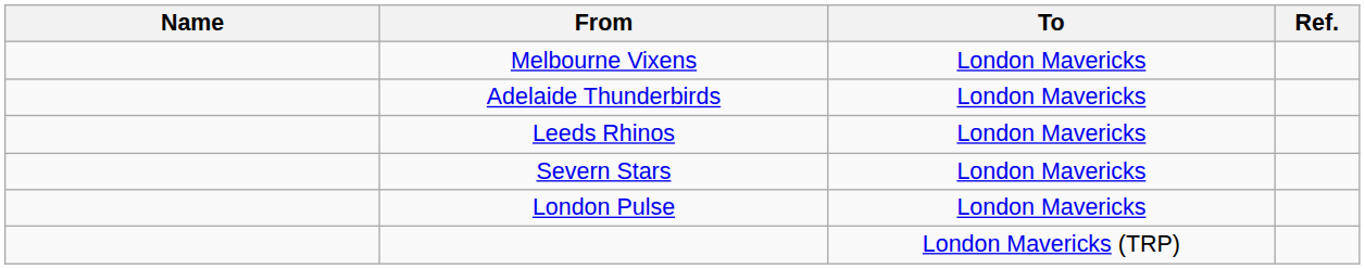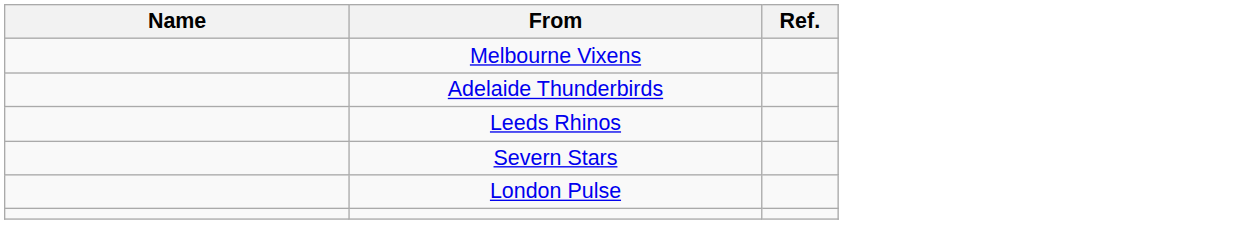- column: To | London Mavericks | London Mavericks | London Mavericks | London Mavericks | London Mavericks | London Mavericks (TRP)
